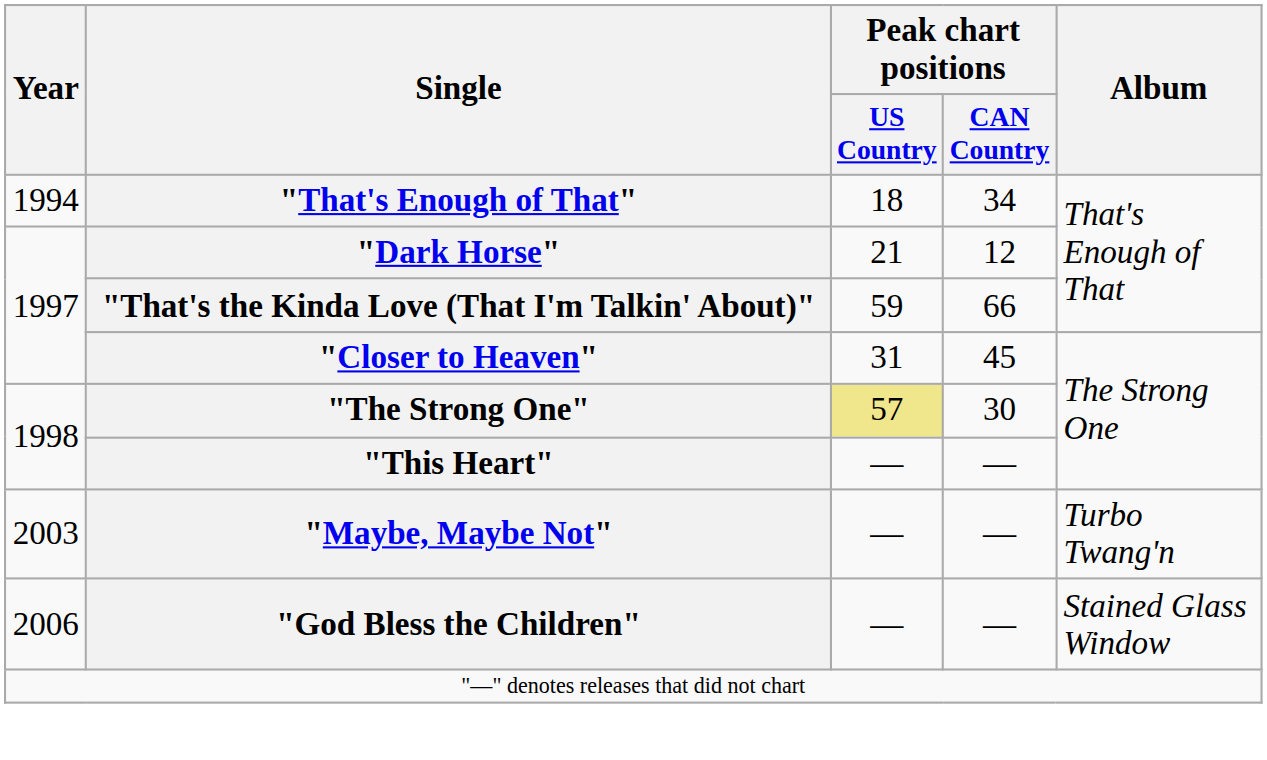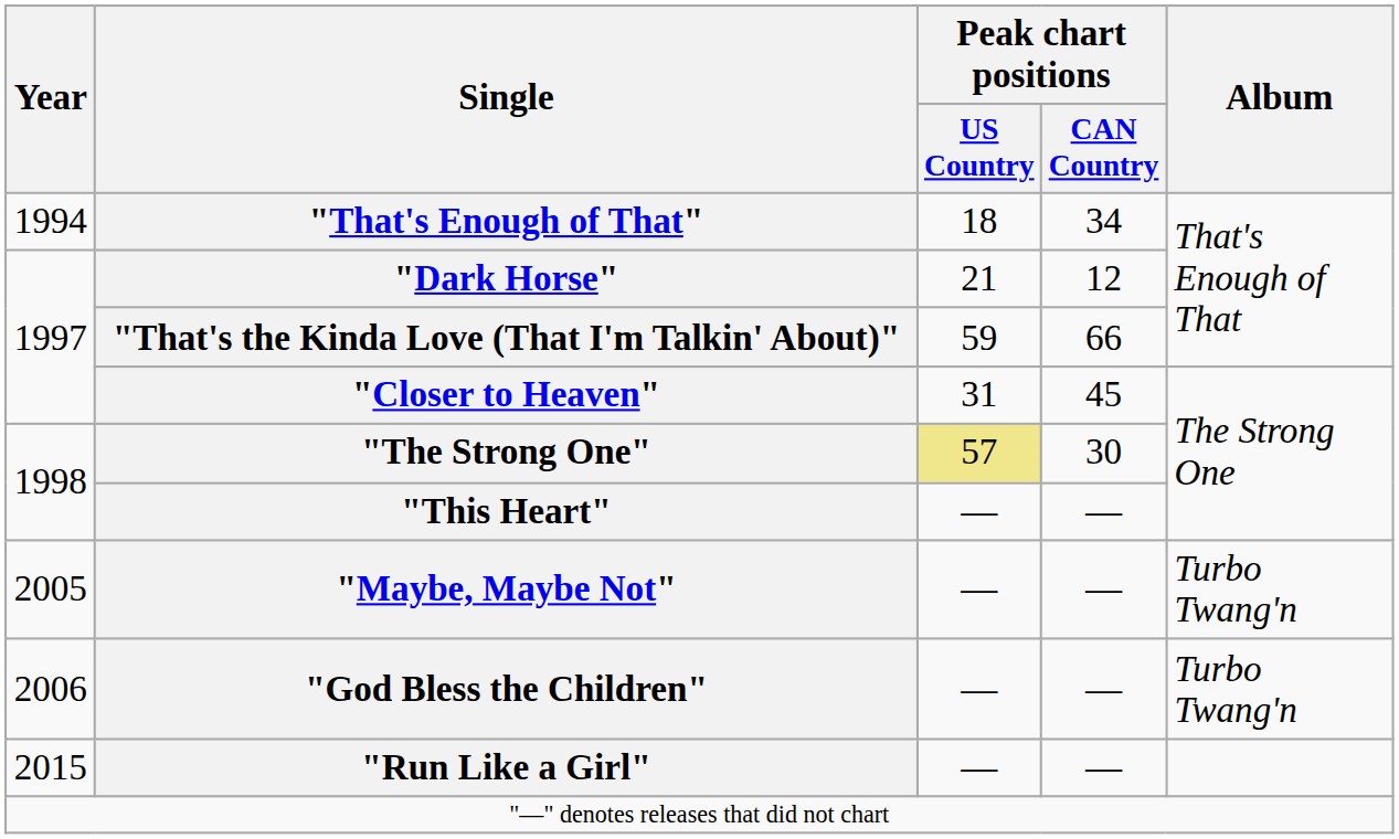"Maybe, Maybe Not" | Year: 2003 -> 2005
"God Bless the Children" | Album: Stained Glass Window -> Turbo Twang'n
+ row: 2015 | "Run Like a Girl" | — | —
